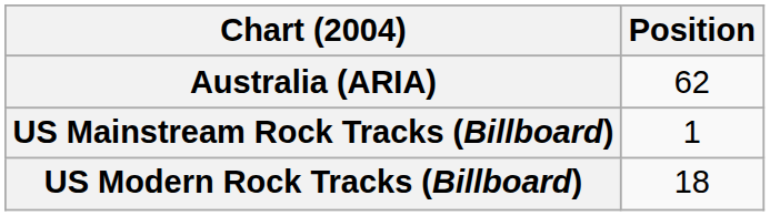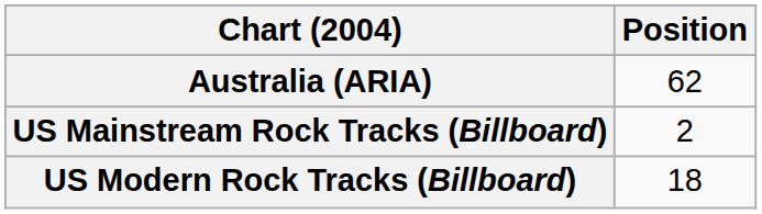US Mainstream Rock Tracks (Billboard) | Position: 1 -> 2
